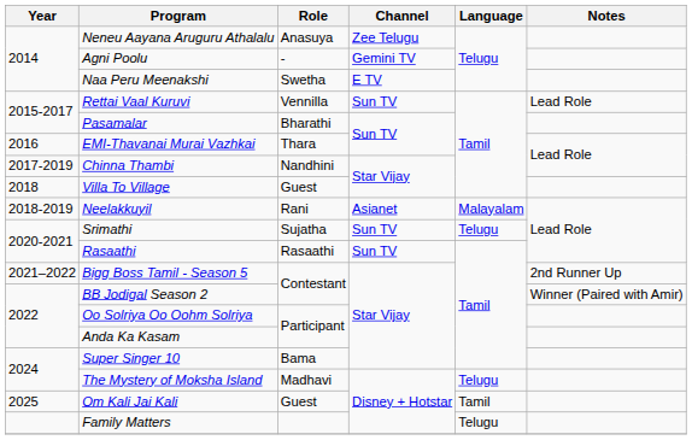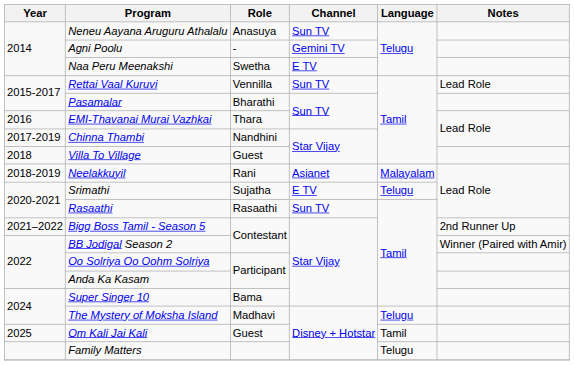Neneu Aayana Aruguru Athalalu | Channel: Zee Telugu -> Sun TV
Srimathi | Channel: Sun TV -> E TV
